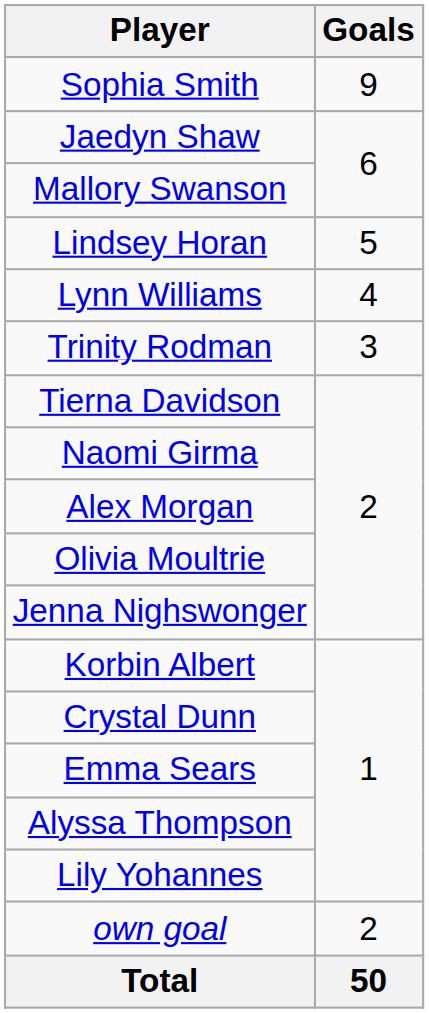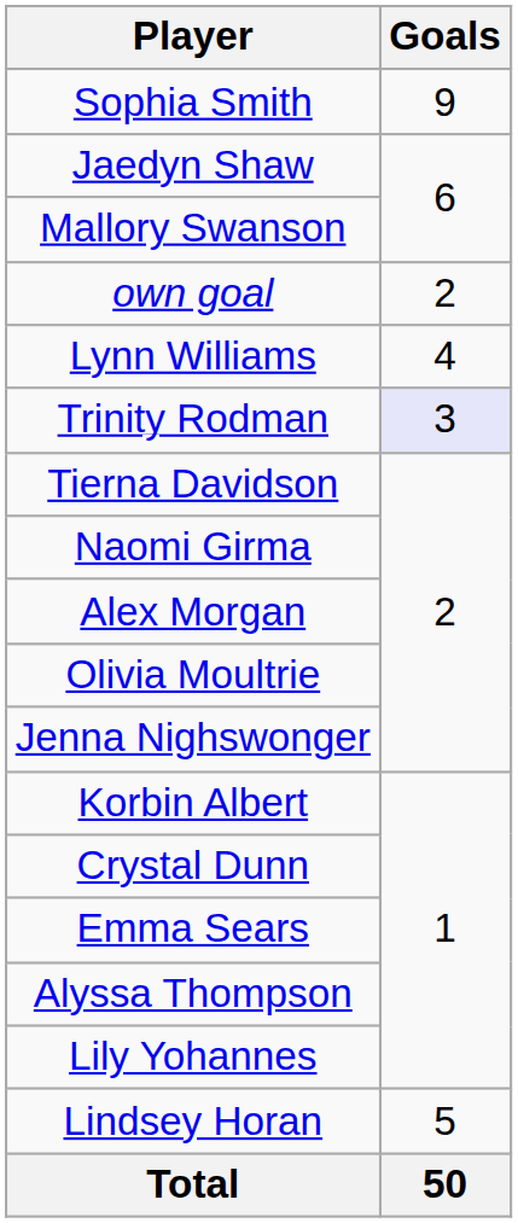rows swapped: Lindsey Horan <-> own goal
Trinity Rodman | Goals: no background -> lavender background
